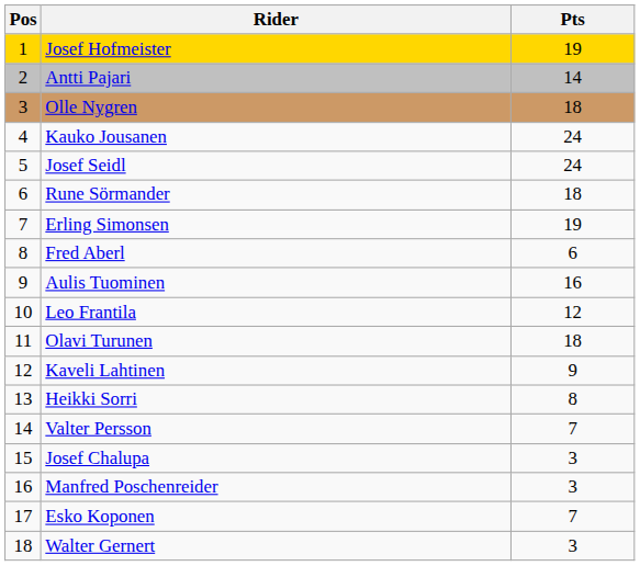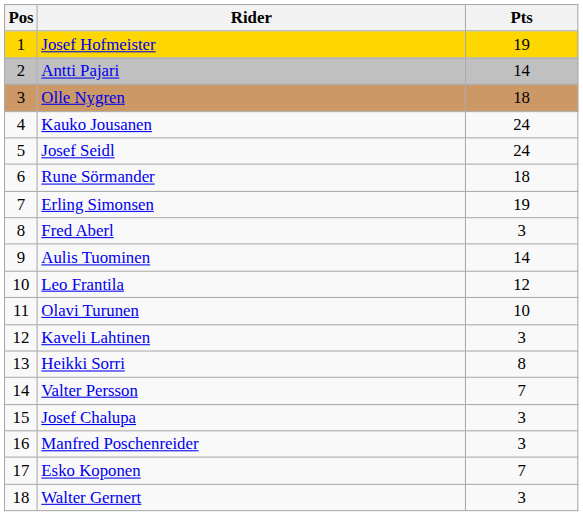Fred Aberl | Pts: 6 -> 3
Aulis Tuominen | Pts: 16 -> 14
Olavi Turunen | Pts: 18 -> 10
Kaveli Lahtinen | Pts: 9 -> 3
